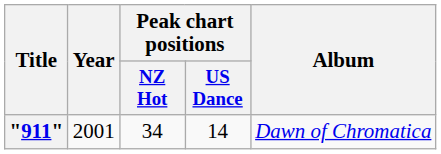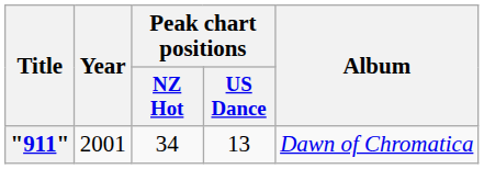"911" | Peak chart positions / US Dance: 14 -> 13
